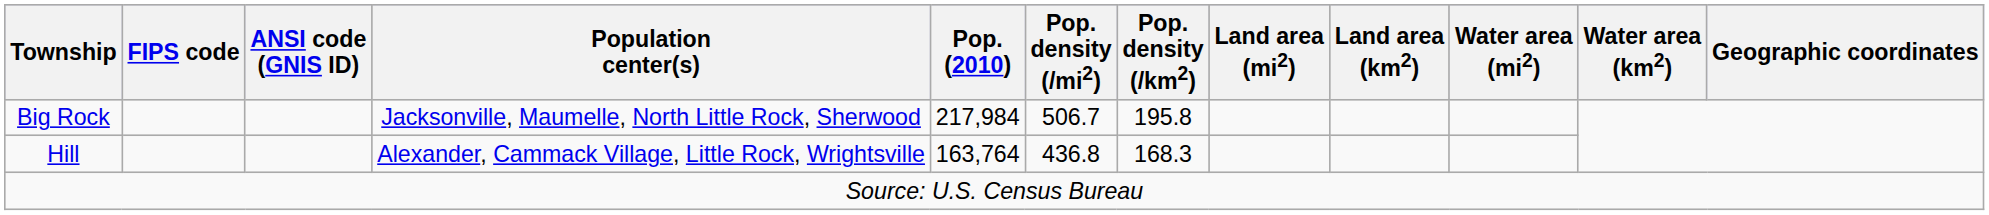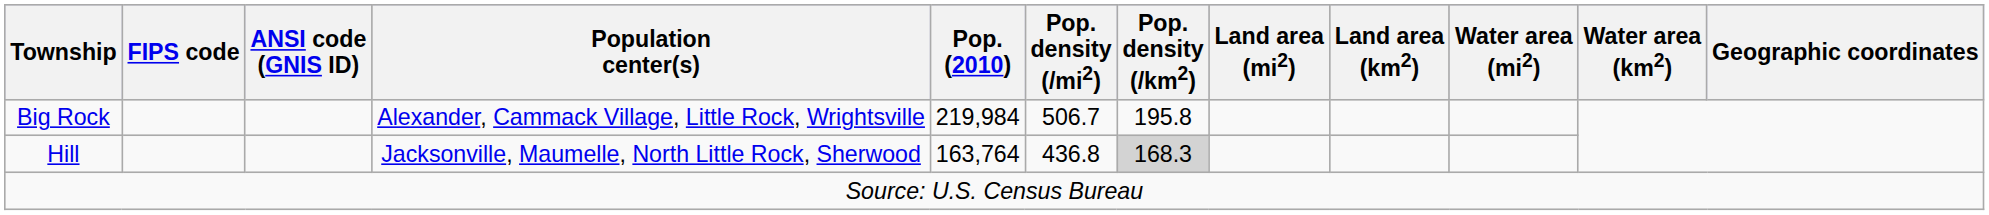Big Rock | Population center(s): Jacksonville, Maumelle, North Little Rock, Sherwood -> Alexander, Cammack Village, Little Rock, Wrightsville
Big Rock | Pop. (2010): 217,984 -> 219,984
Hill | Population center(s): Alexander, Cammack Village, Little Rock, Wrightsville -> Jacksonville, Maumelle, North Little Rock, Sherwood
Hill | Pop. density (/km2): no background -> lightgrey background
